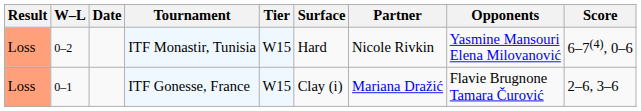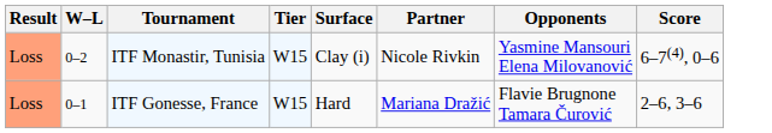- column: Date
ITF Monastir, Tunisia | Surface: Hard -> Clay (i)
ITF Gonesse, France | Surface: Clay (i) -> Hard
